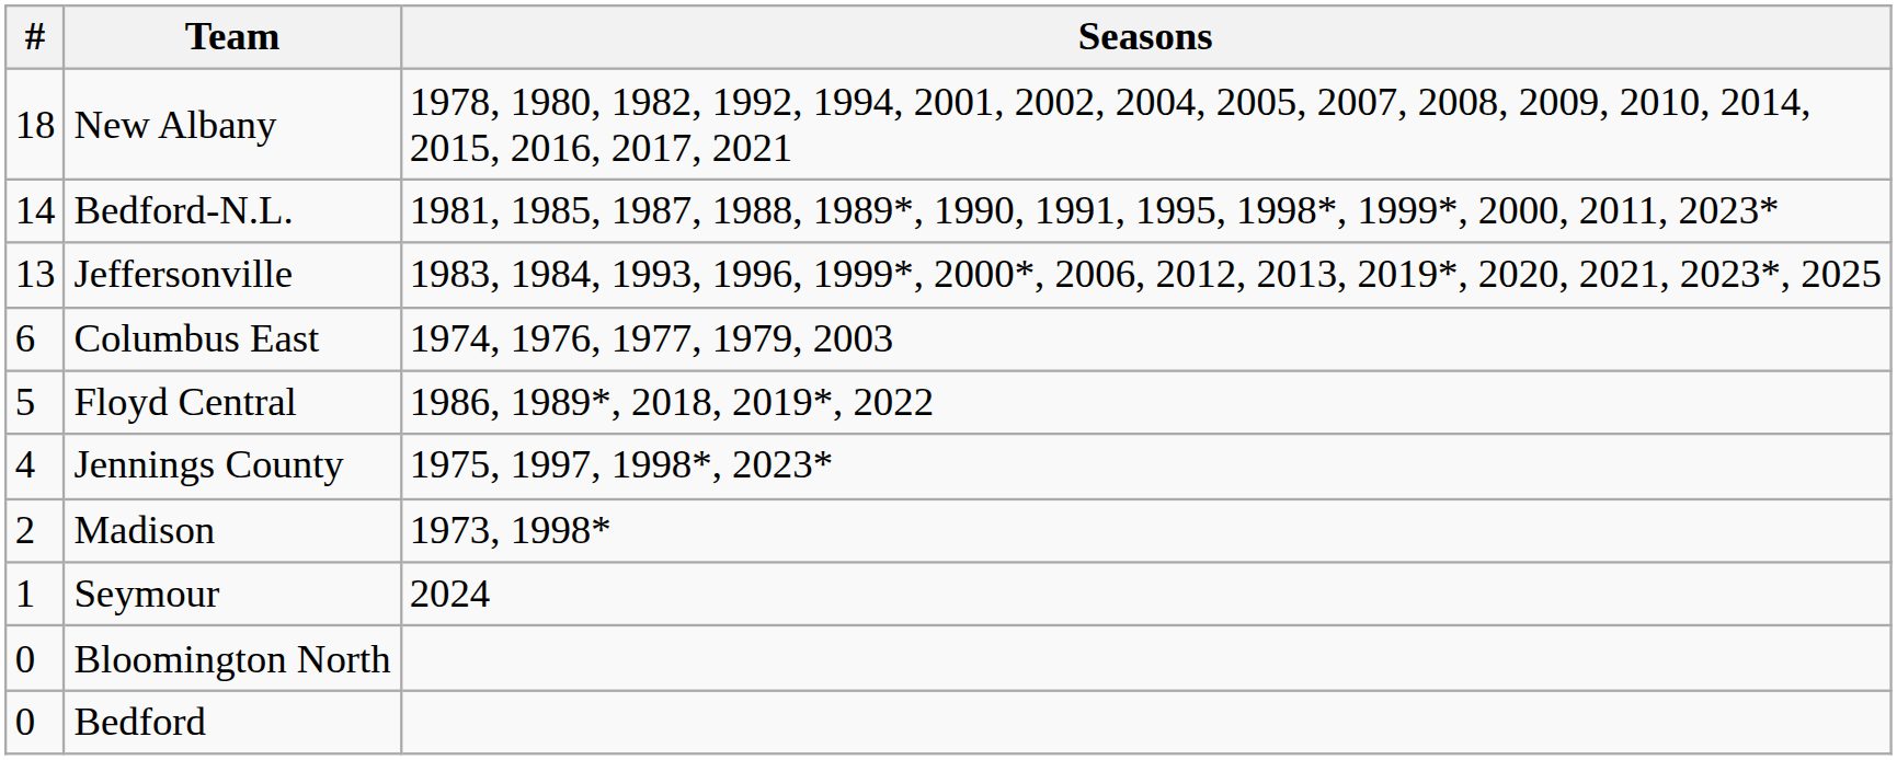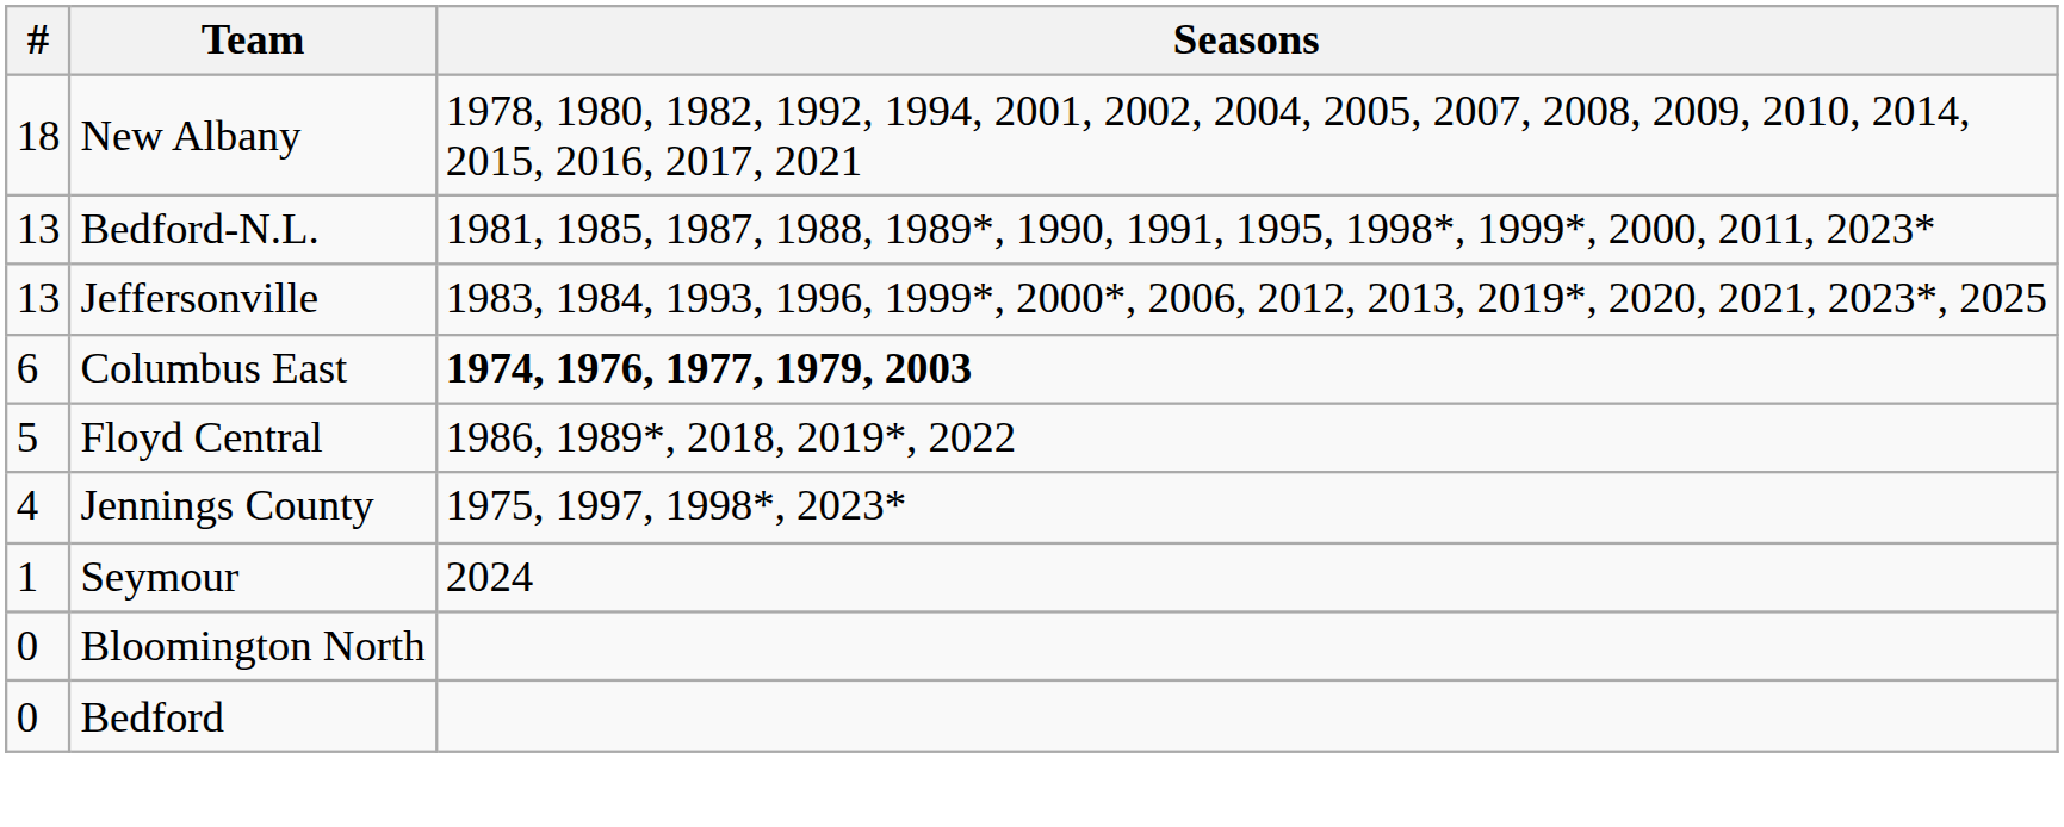Bedford-N.L. | #: 14 -> 13
Columbus East | Seasons: normal -> bold
- row: 2 | Madison | 1973, 1998*
